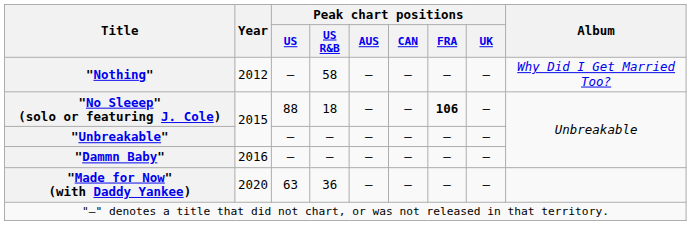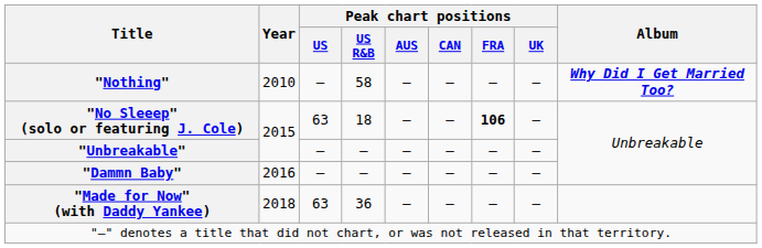"Nothing" | Year: 2012 -> 2010
"Nothing" | Album: normal -> bold
"No Sleeep" (solo or featuring J. Cole) | Peak chart positions / US: 88 -> 63
"Made for Now" (with Daddy Yankee) | Year: 2020 -> 2018
